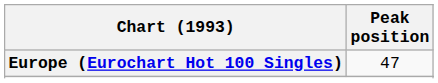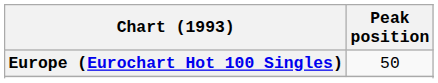Europe (Eurochart Hot 100 Singles) | Peak position: 47 -> 50
